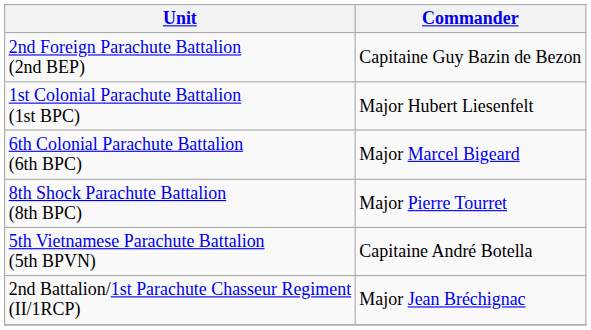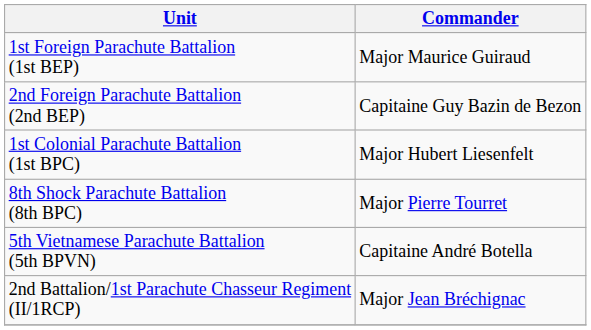+ row: 1st Foreign Parachute Battalion (1st BEP) | Major Maurice Guiraud
- row: 6th Colonial Parachute Battalion (6th BPC) | Major Marcel Bigeard
